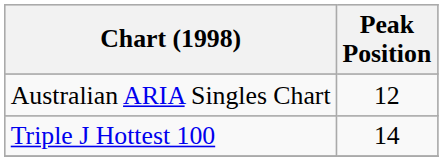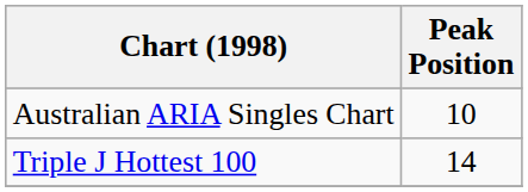Australian ARIA Singles Chart | Peak Position: 12 -> 10
